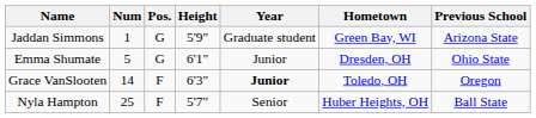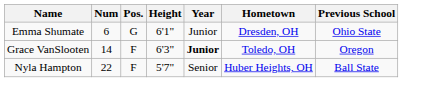- row: Jaddan Simmons | 1 | G | 5'9" | Graduate student | Green Bay, WI | Arizona State
Emma Shumate | Num: 5 -> 6
Nyla Hampton | Num: 25 -> 22
